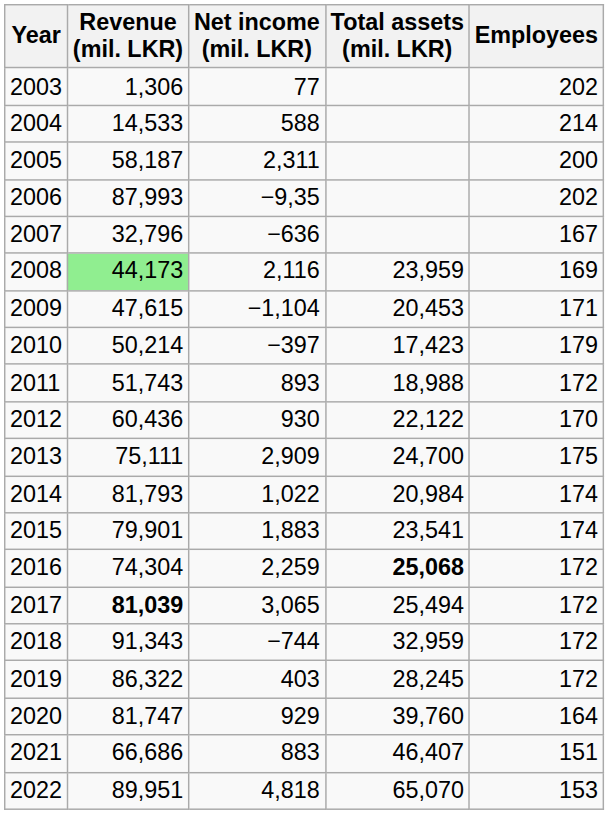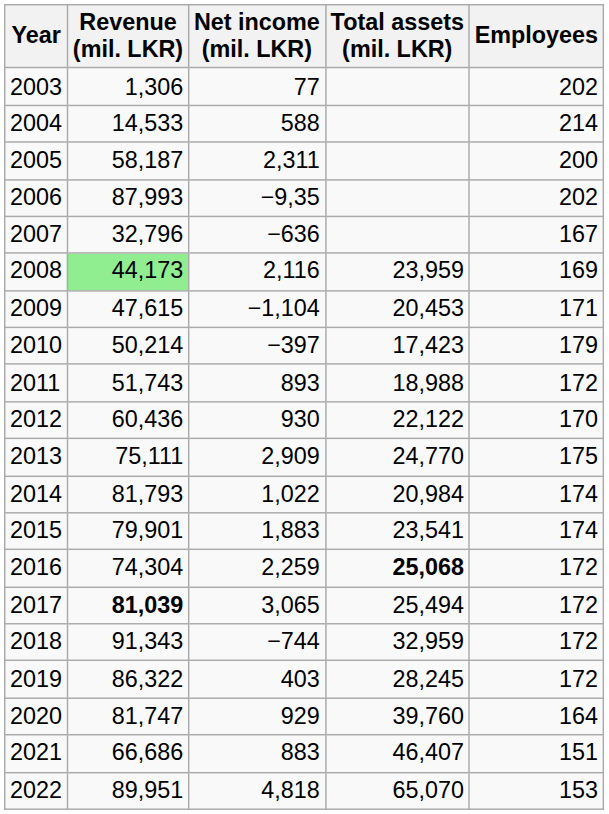2013 | Total assets (mil. LKR): 24,700 -> 24,770
